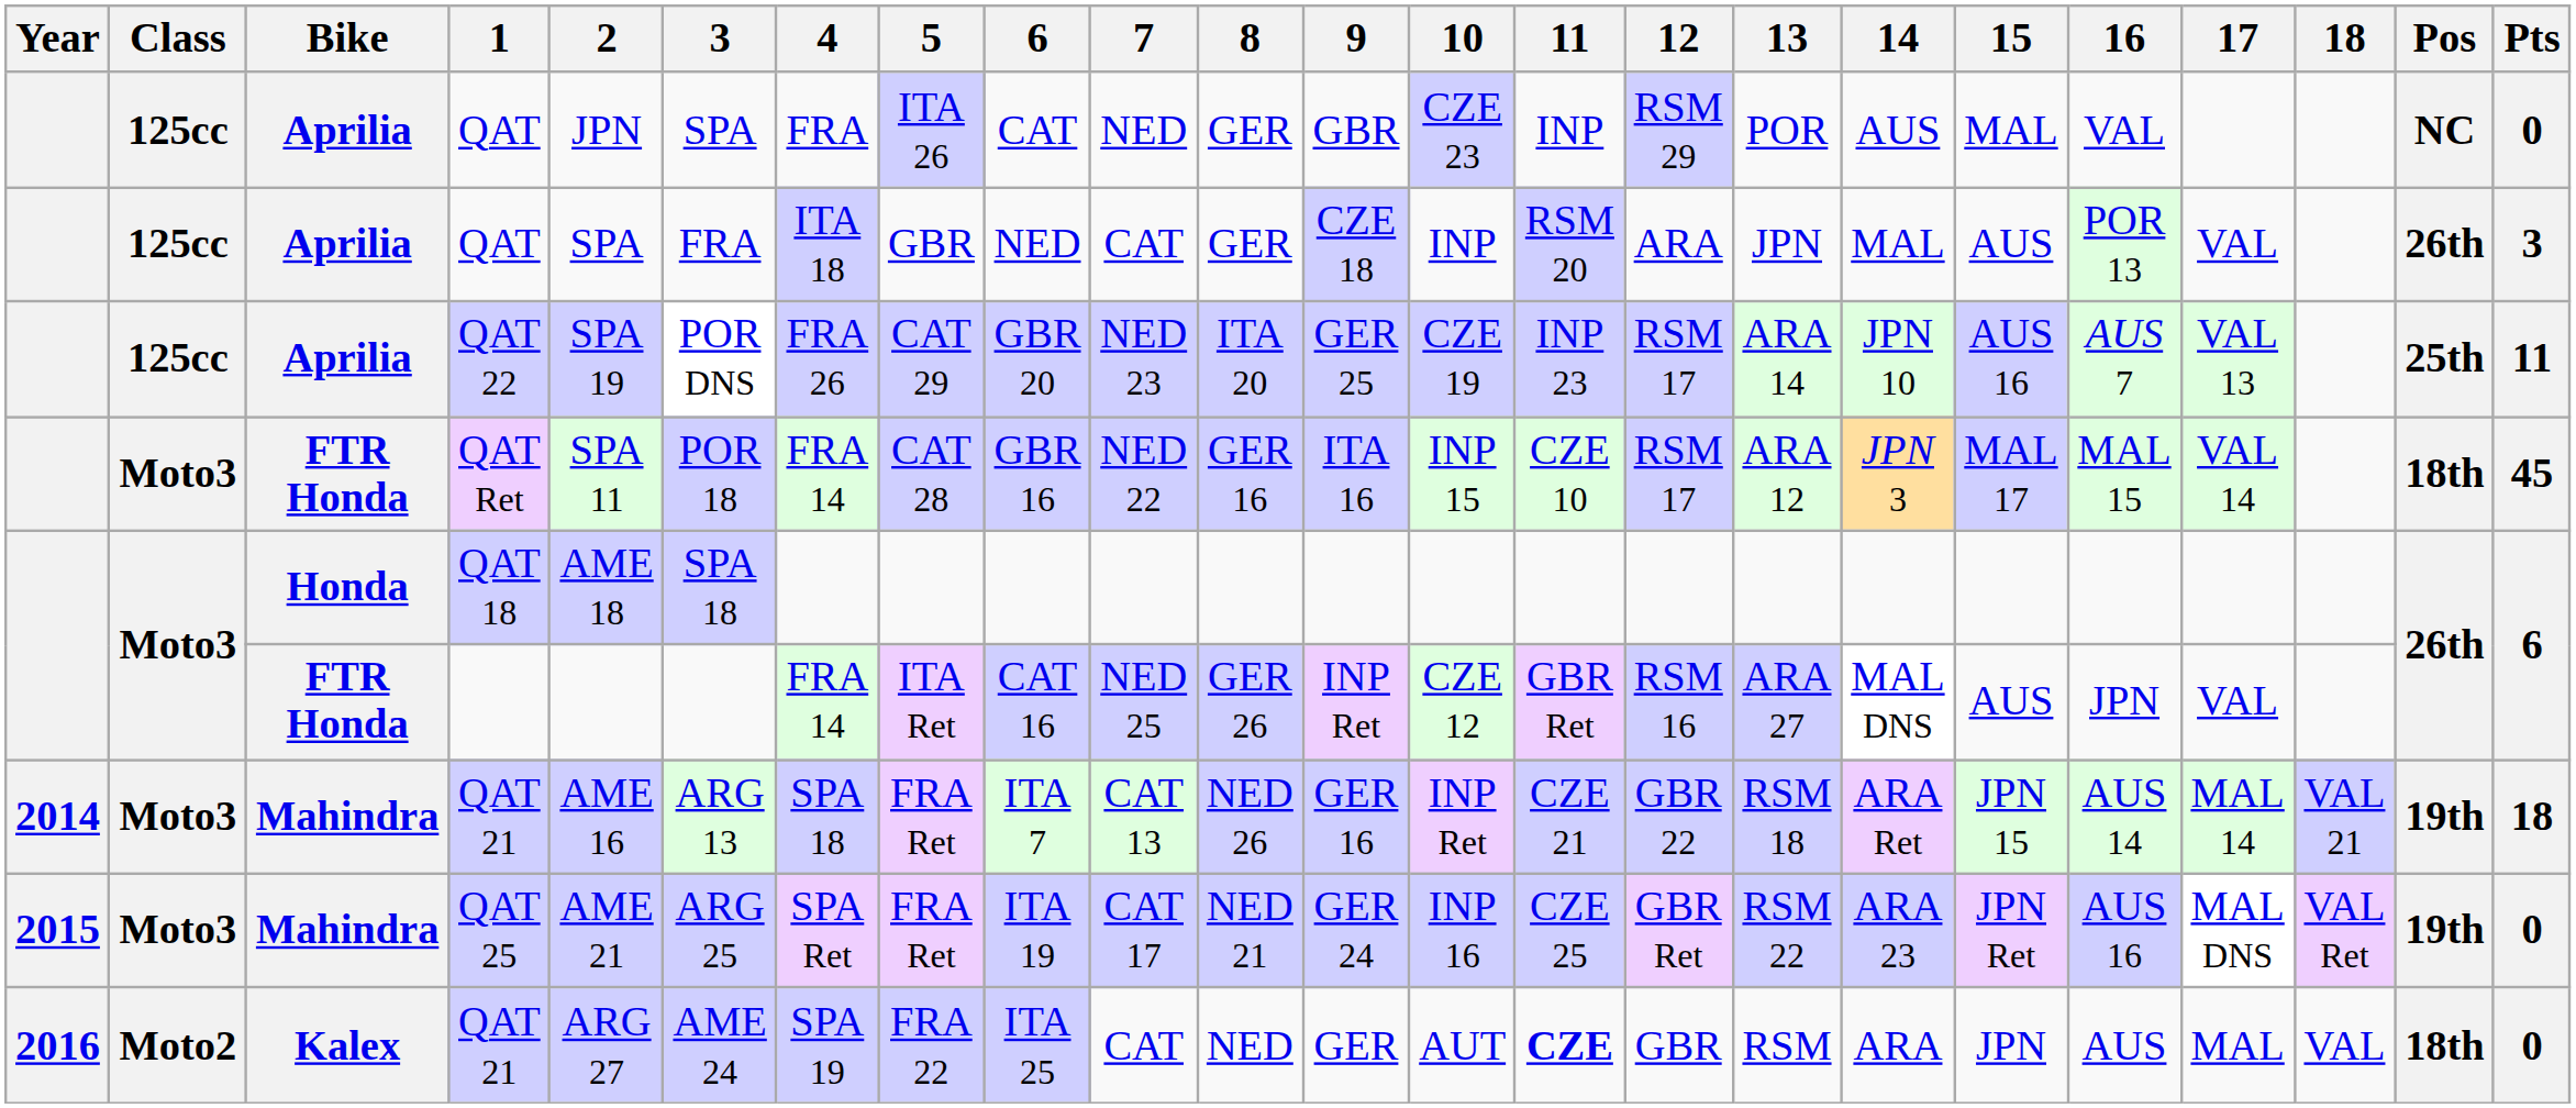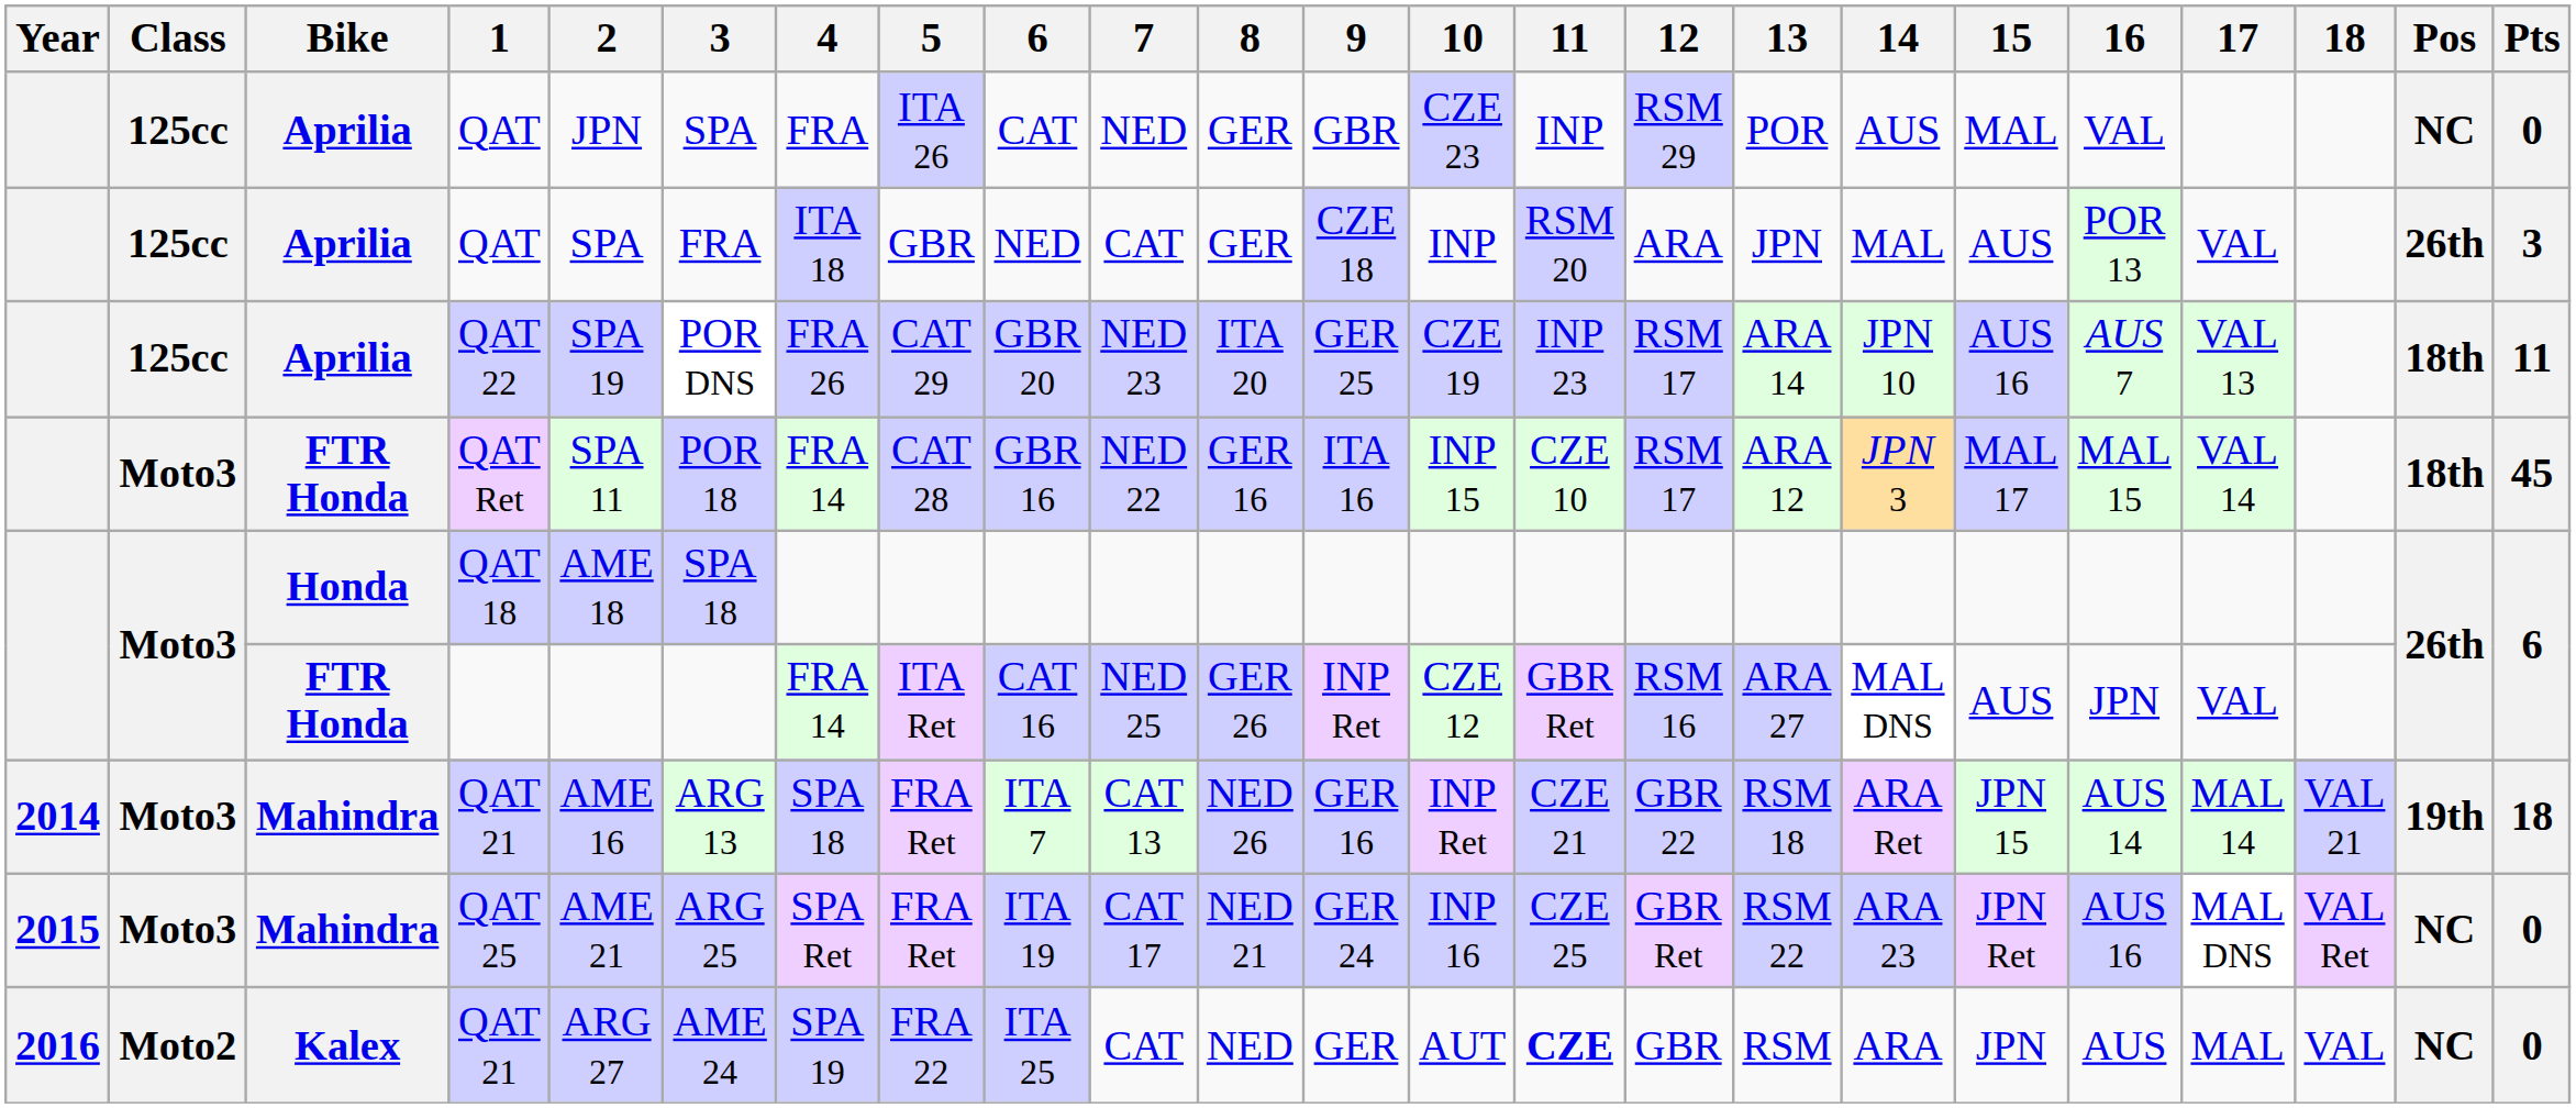QAT 22 | Pos: 25th -> 18th
QAT 25 | Pos: 19th -> NC
Kalex / QAT 21 | Pos: 18th -> NC
